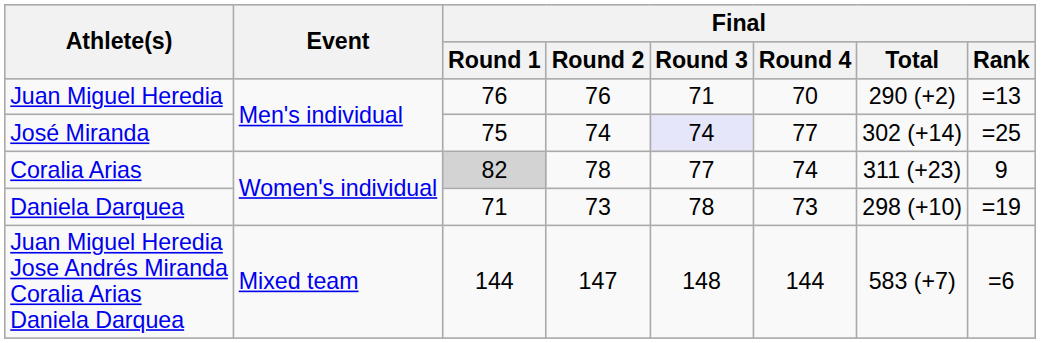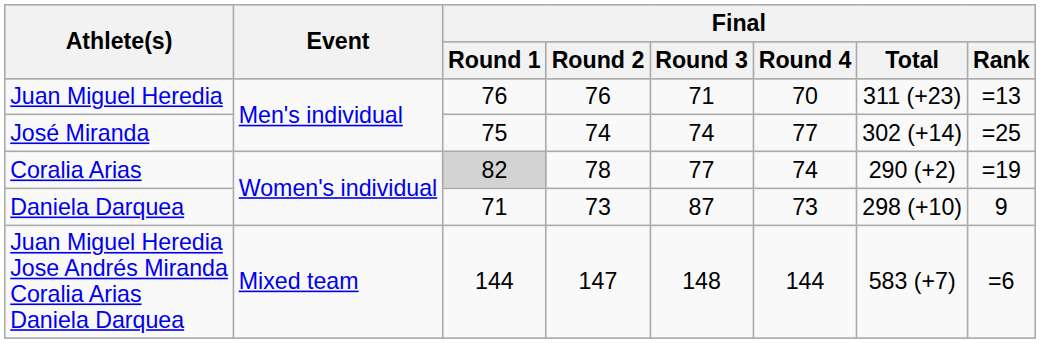Juan Miguel Heredia | Final / Total: 290 (+2) -> 311 (+23)
José Miranda | Final / Round 3: lavender background -> no background
Coralia Arias | Final / Total: 311 (+23) -> 290 (+2)
Coralia Arias | Final / Rank: 9 -> =19
Daniela Darquea | Final / Round 3: 78 -> 87
Daniela Darquea | Final / Rank: =19 -> 9
